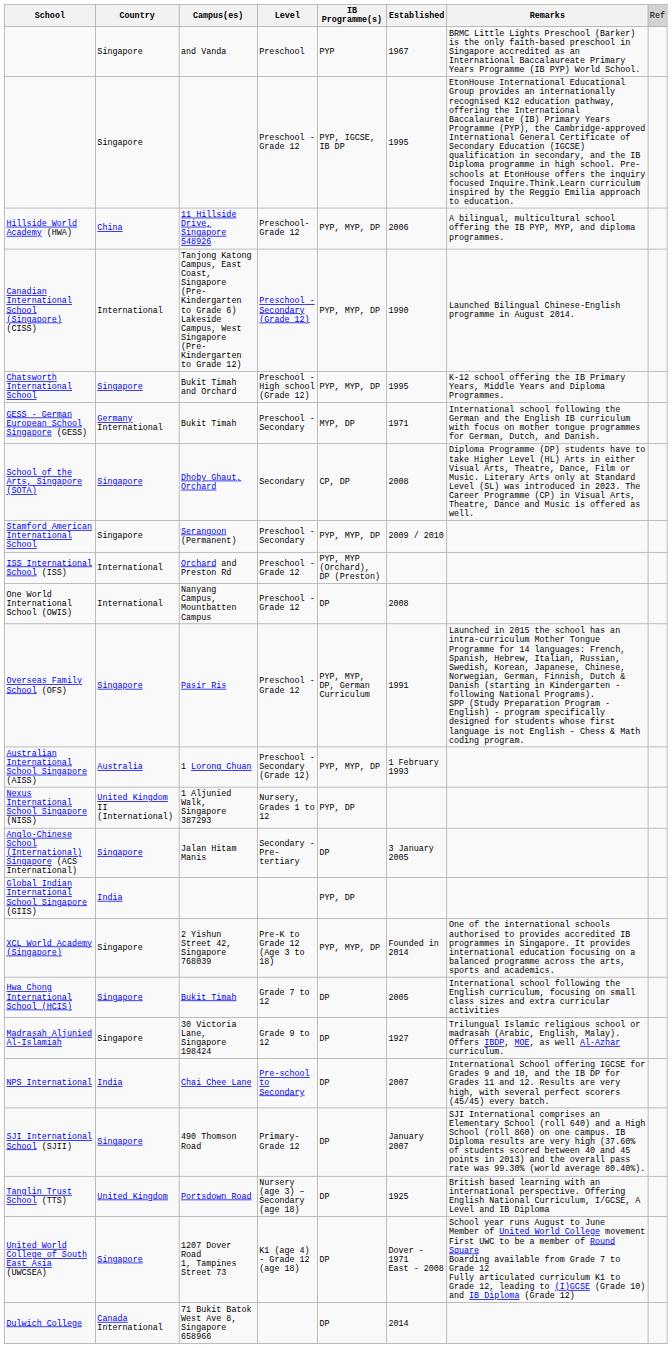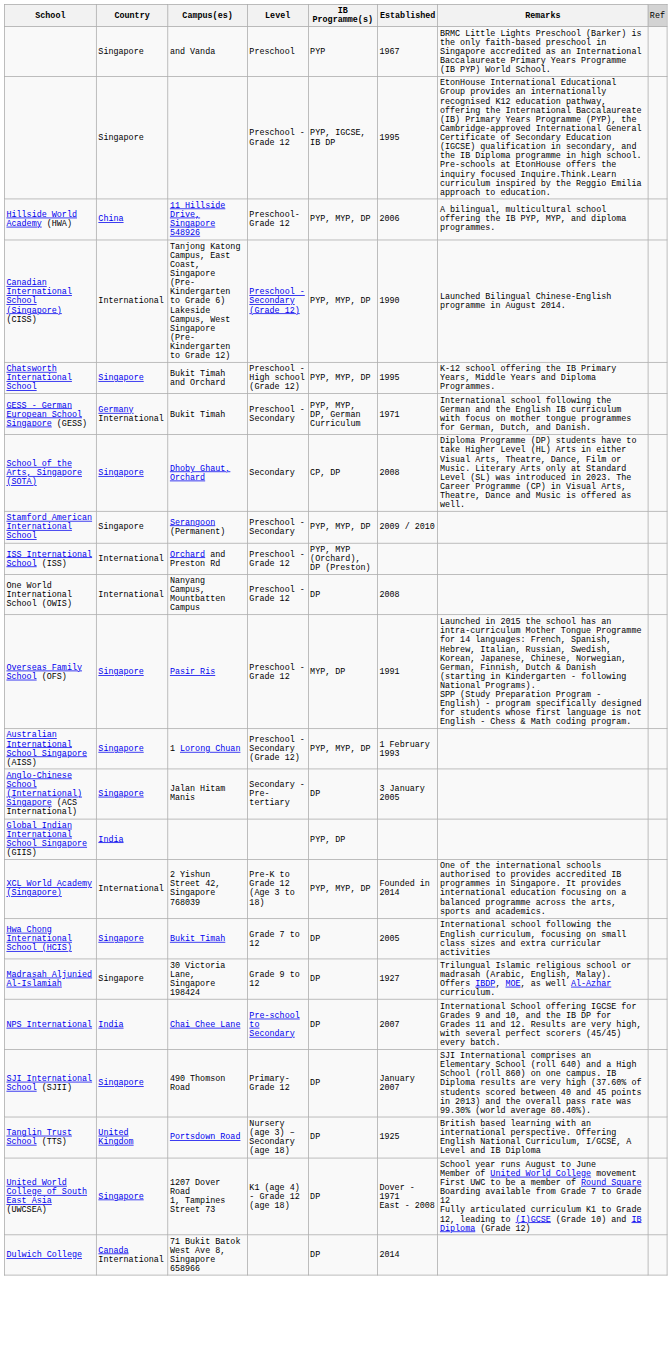GESS - German European School Singapore (GESS) | column 5: MYP, DP -> PYP, MYP, DP, German Curriculum
Overseas Family School (OFS) | column 5: PYP, MYP, DP, German Curriculum -> MYP, DP
Australian International School Singapore (AISS) | column 2: Australia -> Singapore
- row: Nexus International School Singapore (NISS) | United Kingdom II (International) | 1 Aljunied Walk, Singapore 387293 | Nursery, Grades 1 to 12 | PYP, DP
XCL World Academy (Singapore) | column 2: Singapore -> International
